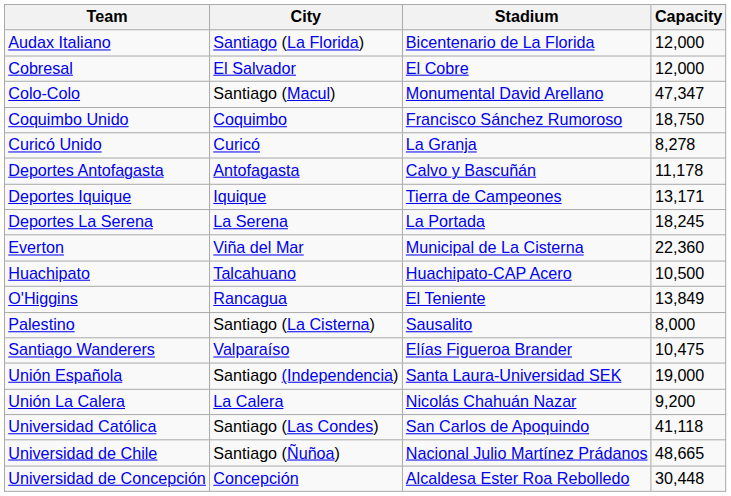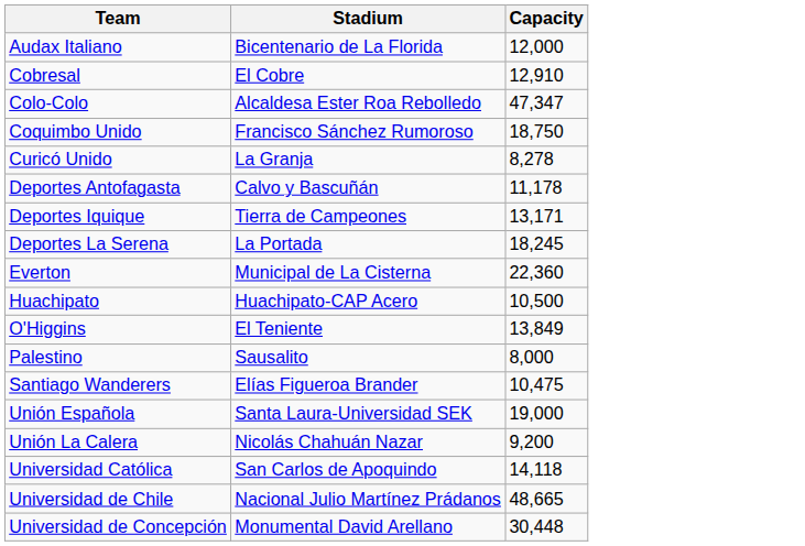- column: City | Santiago (La Florida) | El Salvador | Santiago (Macul) | Coquimbo | Curicó | Antofagasta | Iquique | La Serena | Viña del Mar | Talcahuano | Rancagua | Santiago (La Cisterna) | Valparaíso | Santiago (Independencia) | La Calera | Santiago (Las Condes) | Santiago (Ñuñoa) | Concepción
Cobresal | Capacity: 12,000 -> 12,910
Colo-Colo | Stadium: Monumental David Arellano -> Alcaldesa Ester Roa Rebolledo
Universidad Católica | Capacity: 41,118 -> 14,118
Universidad de Concepción | Stadium: Alcaldesa Ester Roa Rebolledo -> Monumental David Arellano
